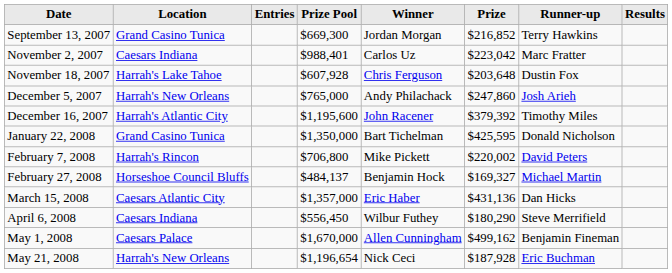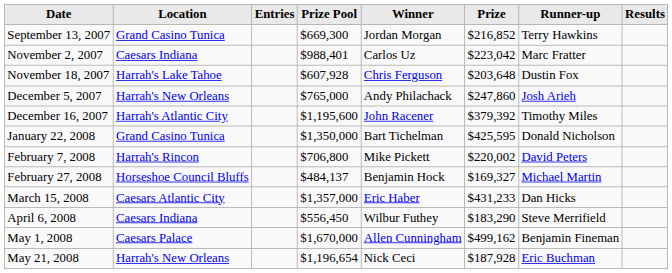March 15, 2008 | Prize: $431,136 -> $431,233
April 6, 2008 | Prize: $180,290 -> $183,290
